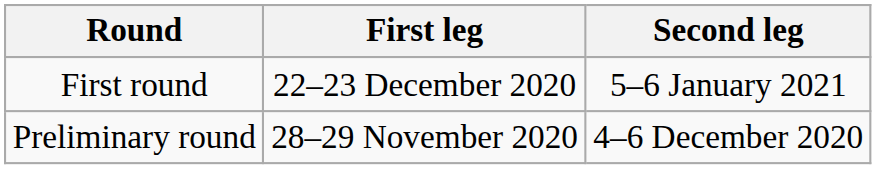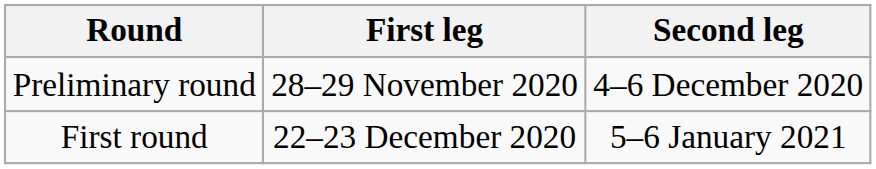rows swapped: Preliminary round <-> First round
